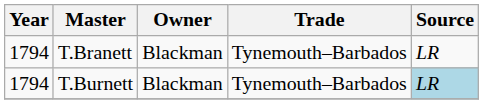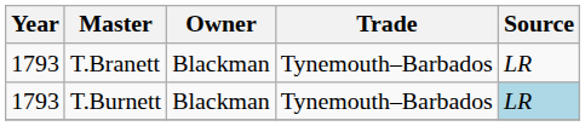T.Branett | Year: 1794 -> 1793
T.Burnett | Year: 1794 -> 1793
